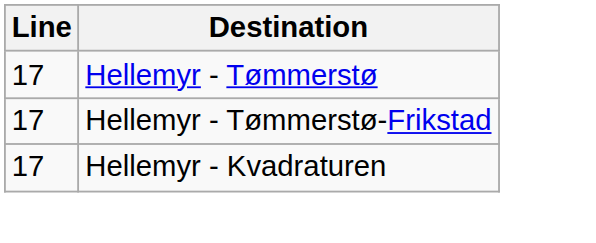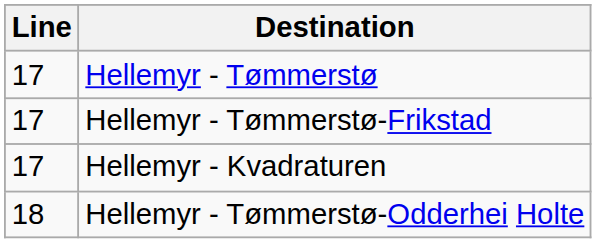+ row: 18 | Hellemyr - Tømmerstø-Odderhei Holte
